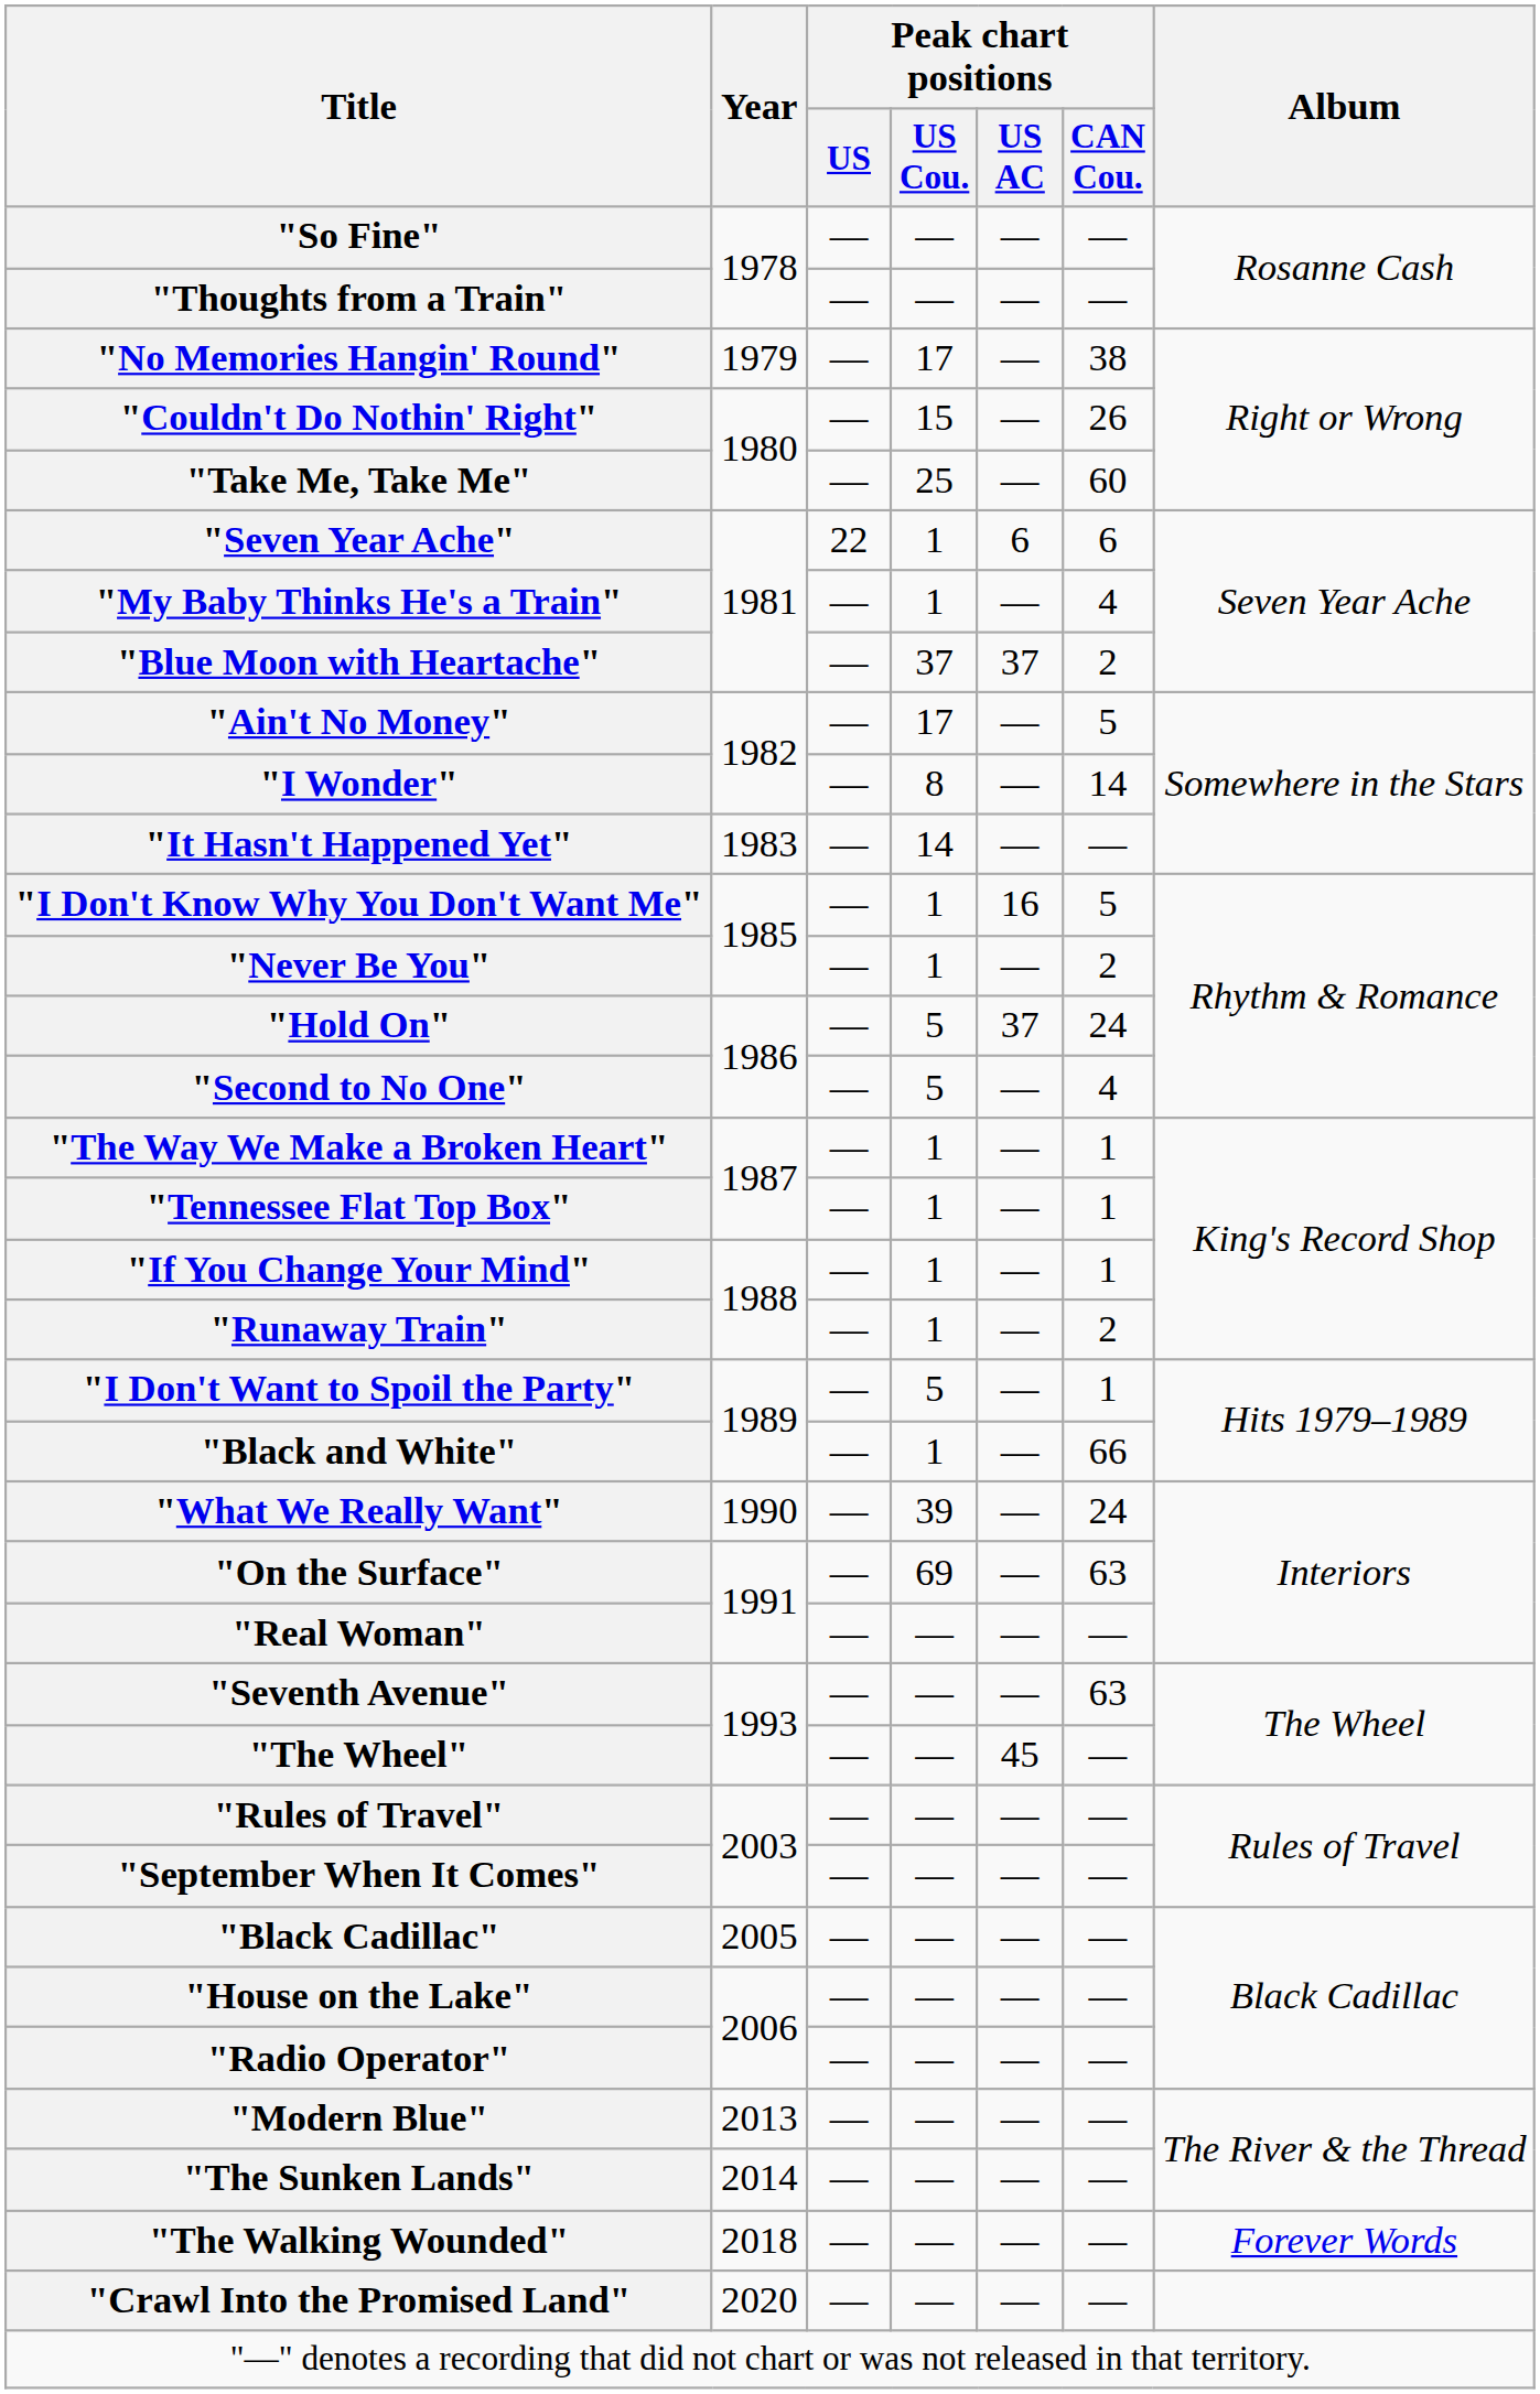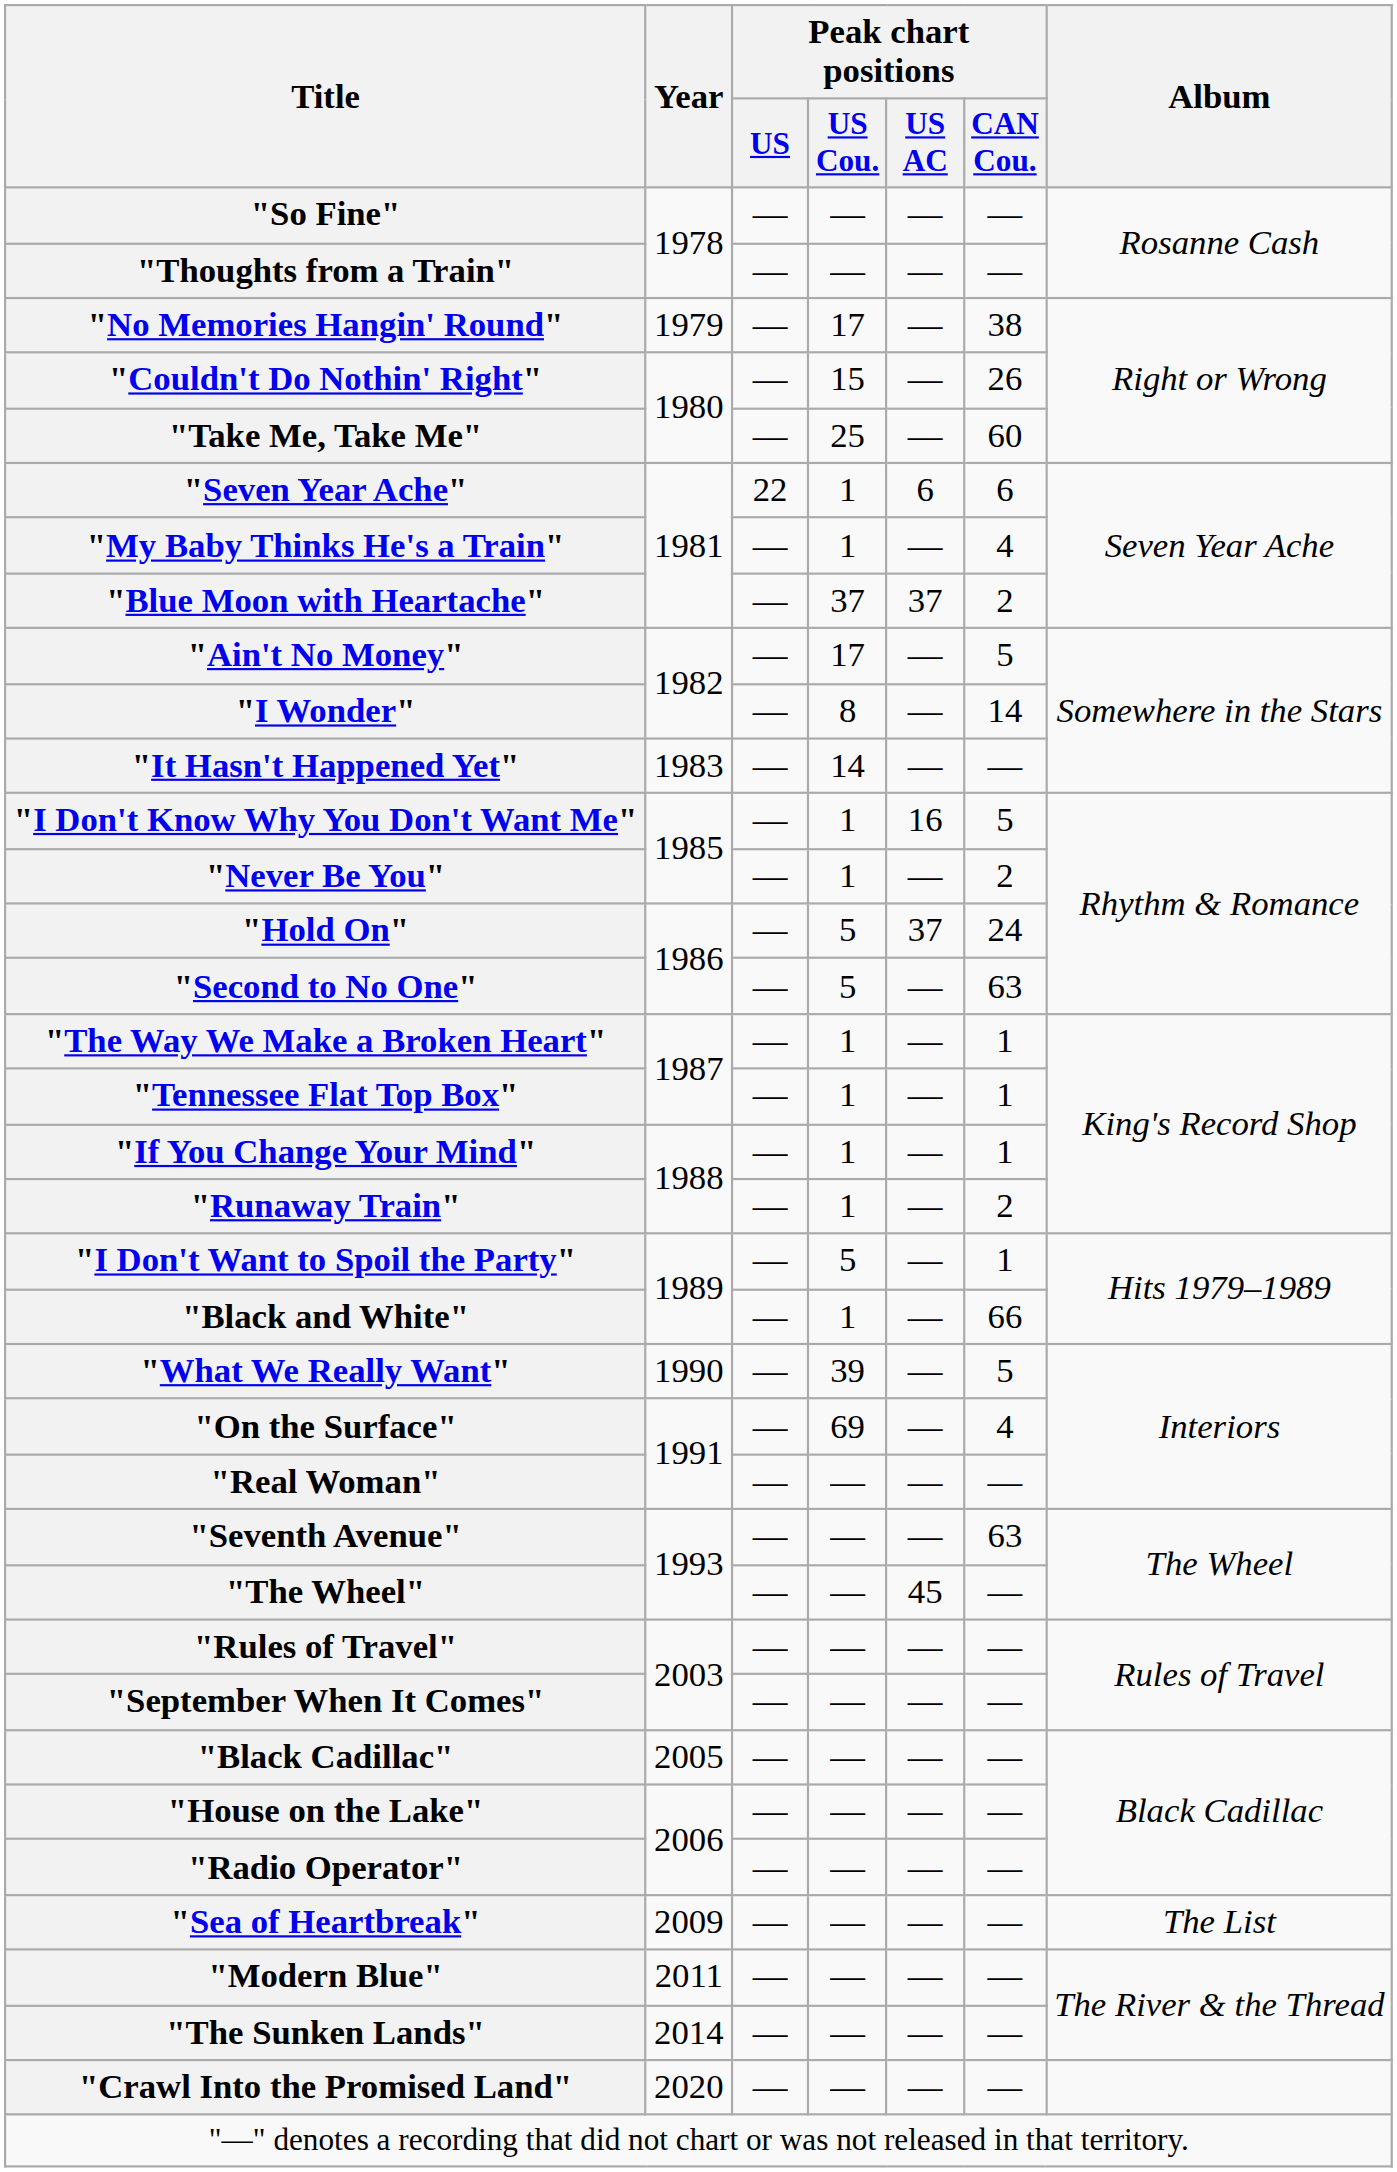"Second to No One" | Peak chart positions / CAN Cou.: 4 -> 63
"What We Really Want" | Peak chart positions / CAN Cou.: 24 -> 5
"On the Surface" | Peak chart positions / CAN Cou.: 63 -> 4
+ row: "Sea of Heartbreak" | 2009 | — | — | — | — | The List
"Modern Blue" | Year: 2013 -> 2011
- row: "The Walking Wounded" | 2018 | — | — | — | — | Forever Words
